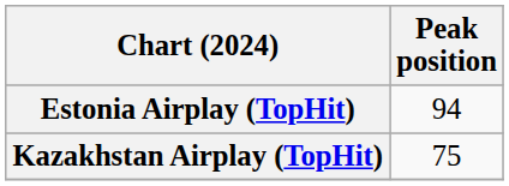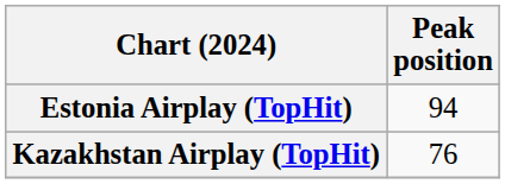Kazakhstan Airplay (TopHit) | Peak position: 75 -> 76
